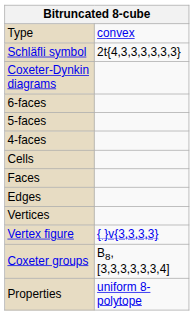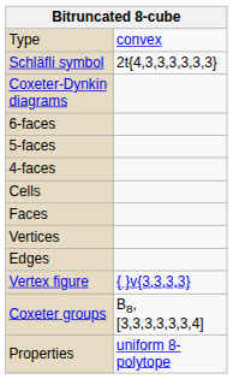rows swapped: Edges <-> Vertices
